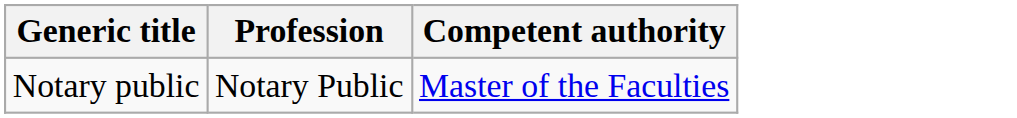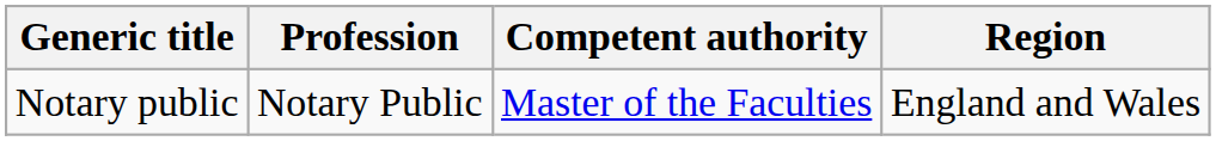+ column: Region | England and Wales
